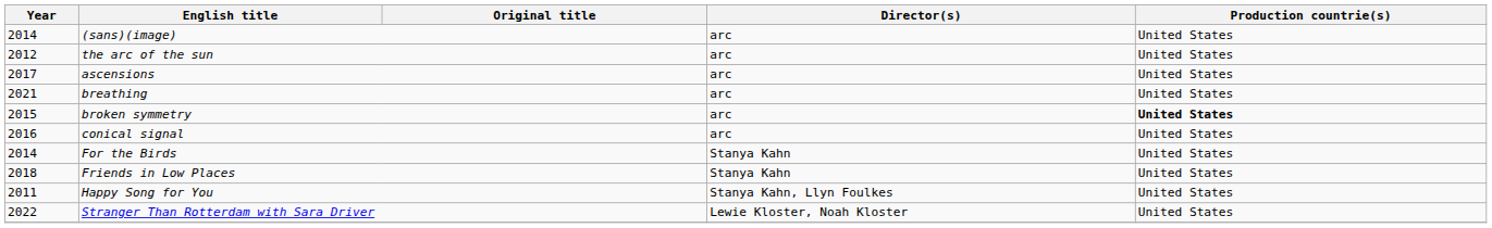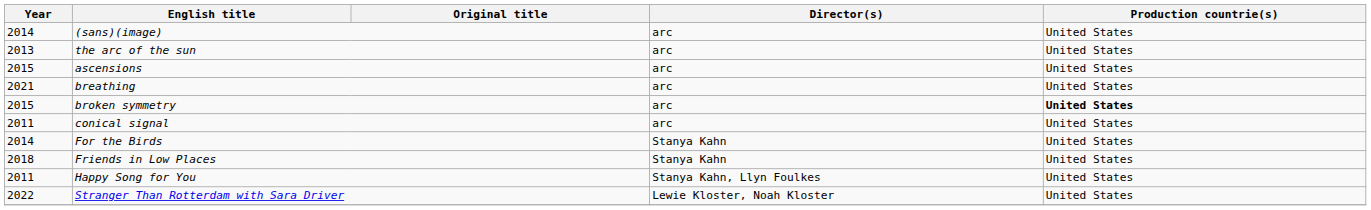the arc of the sun | Year: 2012 -> 2013
ascensions | Year: 2017 -> 2015
conical signal | Year: 2016 -> 2011
